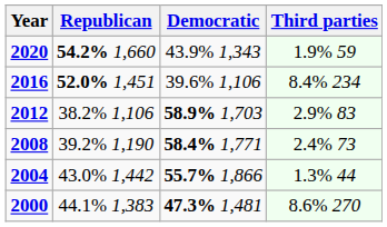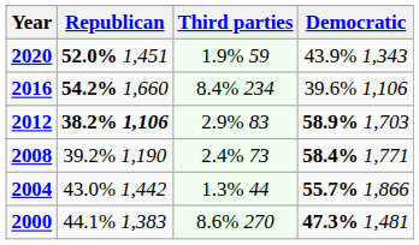columns swapped: Democratic <-> Third parties
2020 | Republican: 54.2% 1,660 -> 52.0% 1,451
2016 | Republican: 52.0% 1,451 -> 54.2% 1,660
2012 | Republican: normal -> bold
